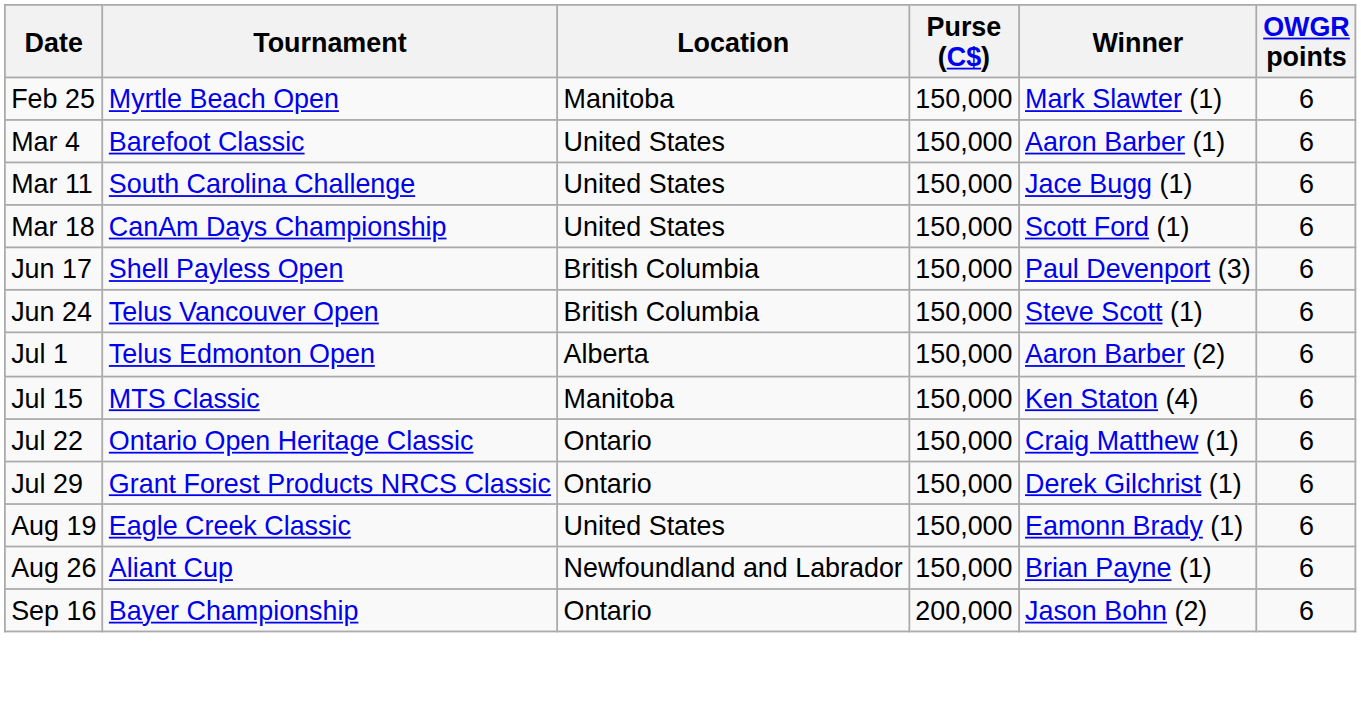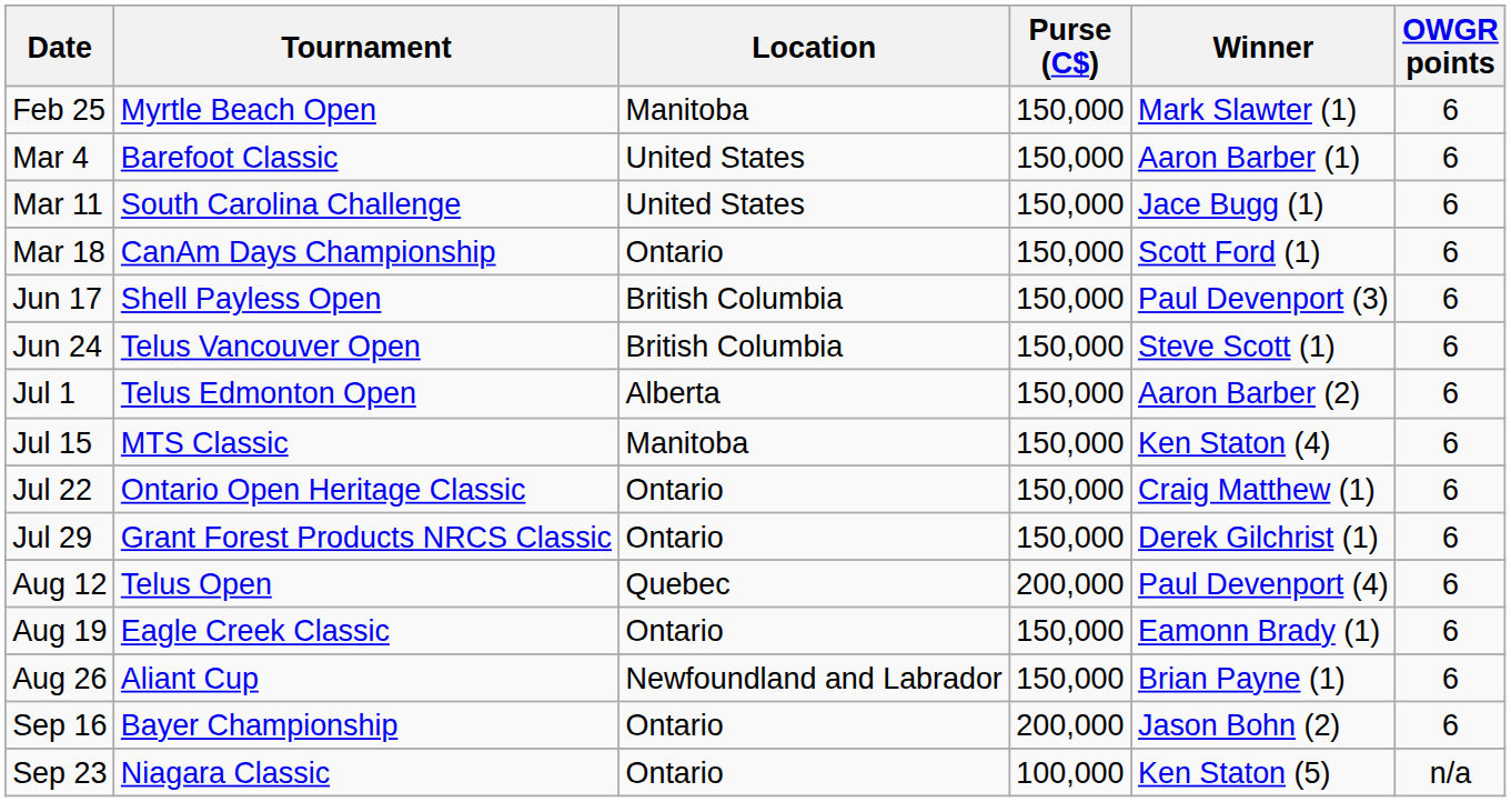Mar 18 | Location: United States -> Ontario
+ row: Aug 12 | Telus Open | Quebec | 200,000 | Paul Devenport (4) | 6
Aug 19 | Location: United States -> Ontario
+ row: Sep 23 | Niagara Classic | Ontario | 100,000 | Ken Staton (5) | n/a
